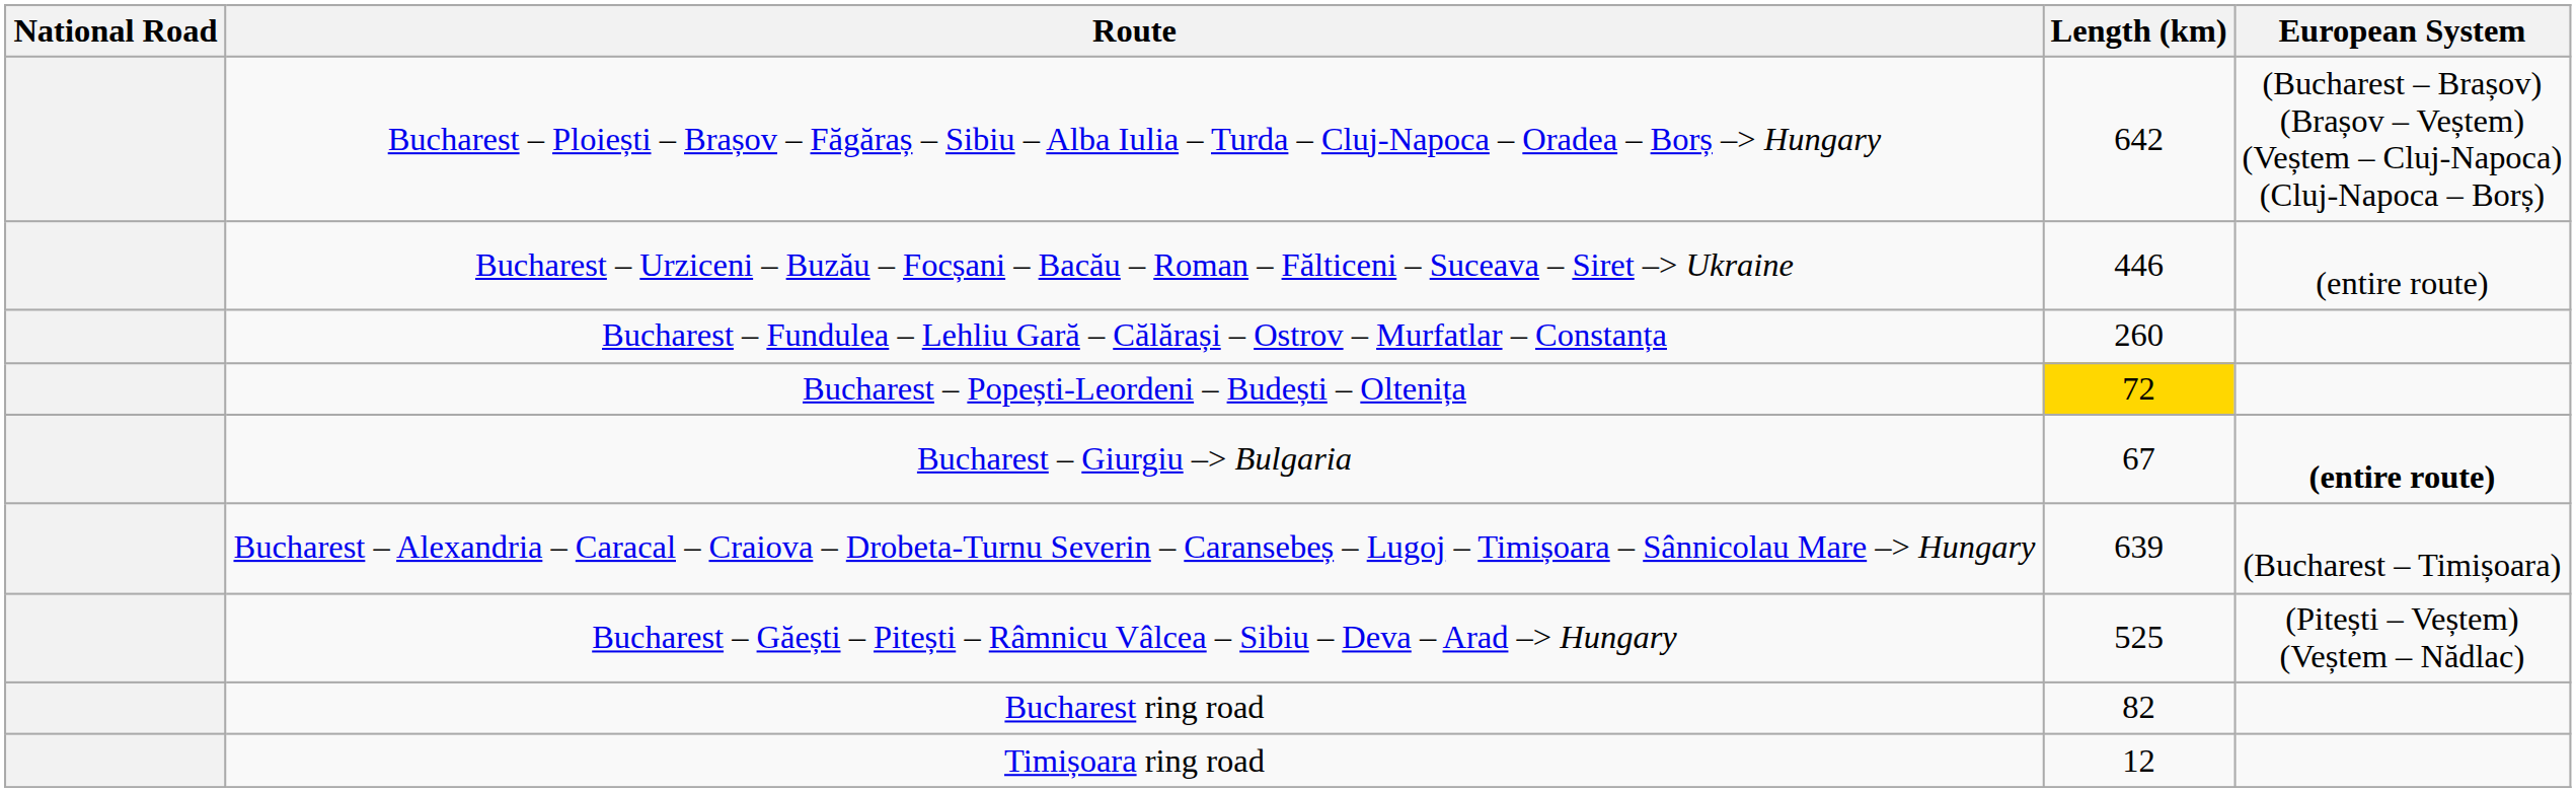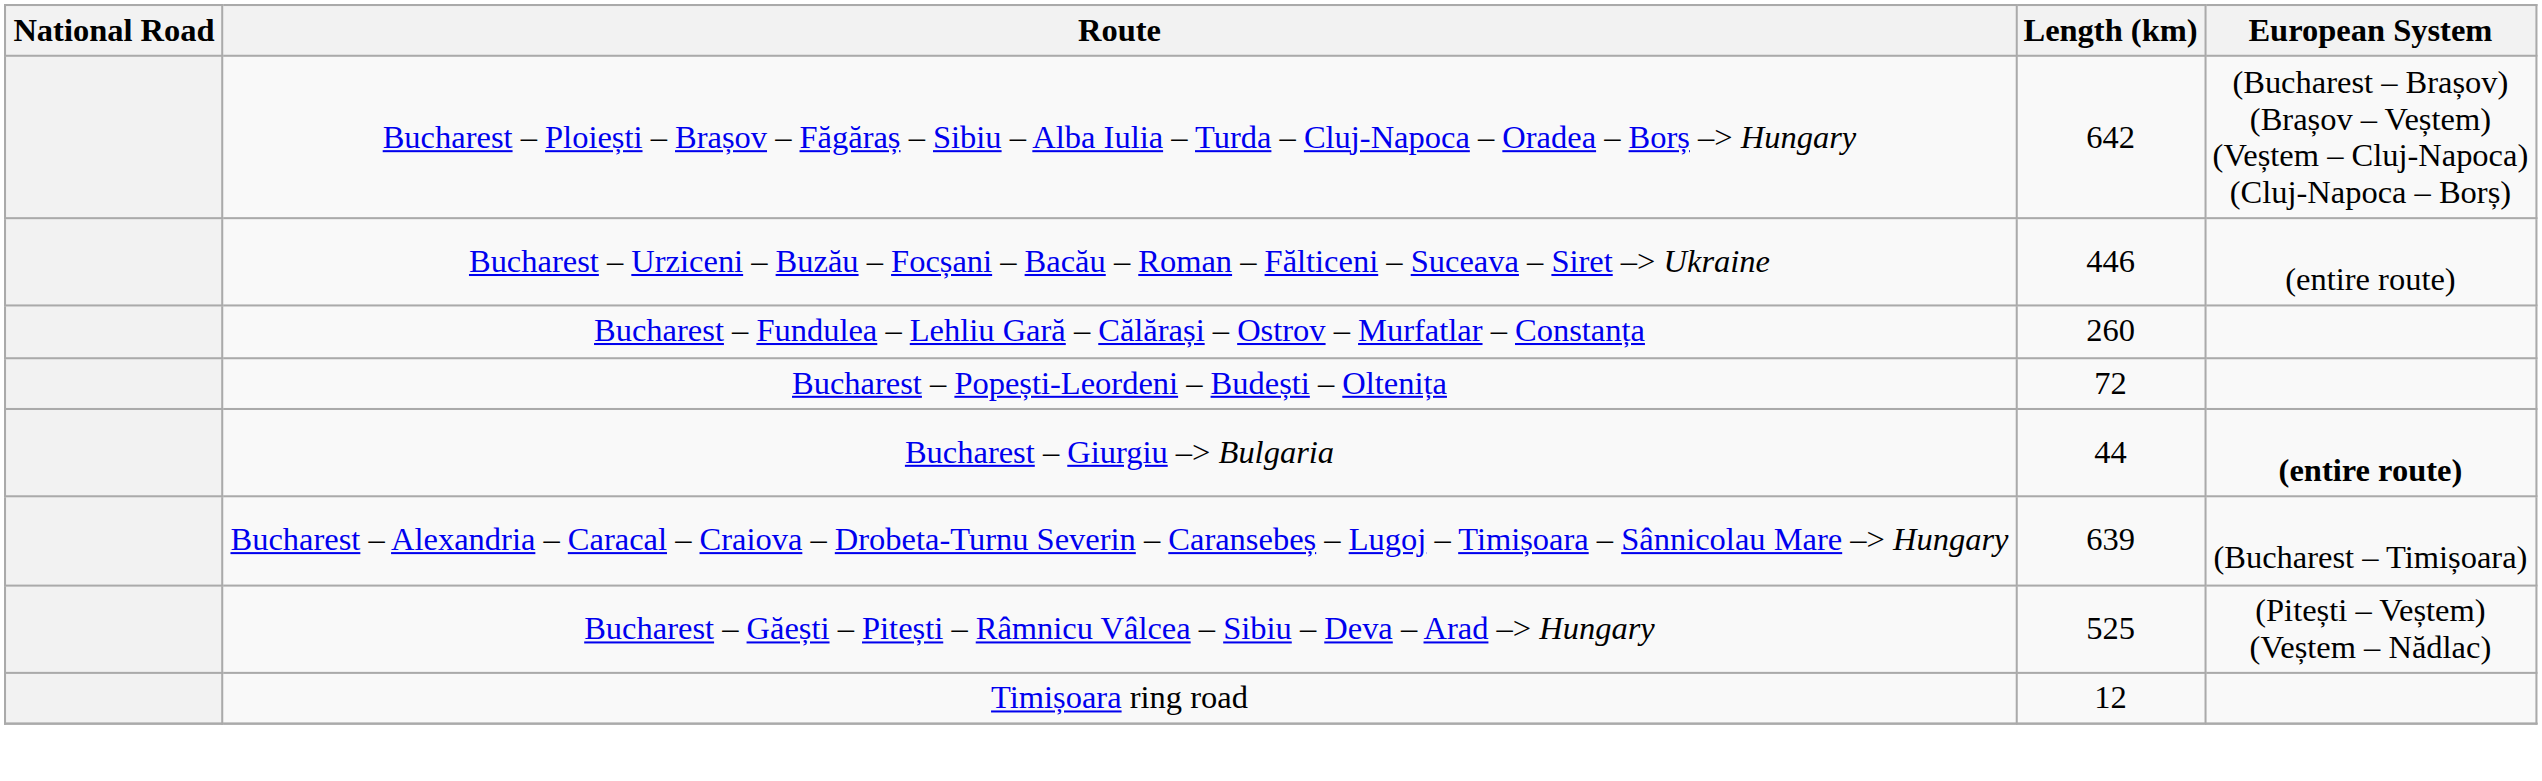Bucharest – Popești-Leordeni – Budești – Oltenița | Length (km): gold background -> no background
Bucharest – Giurgiu –> Bulgaria | Length (km): 67 -> 44
- row: Bucharest ring road | 82
